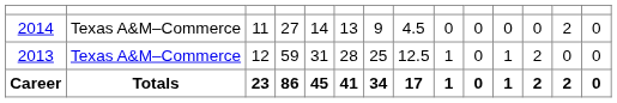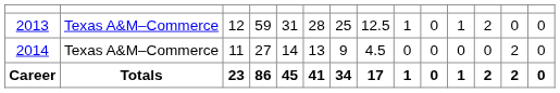rows swapped: 2013 <-> 2014
